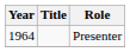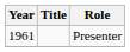Presenter | Year: 1964 -> 1961
